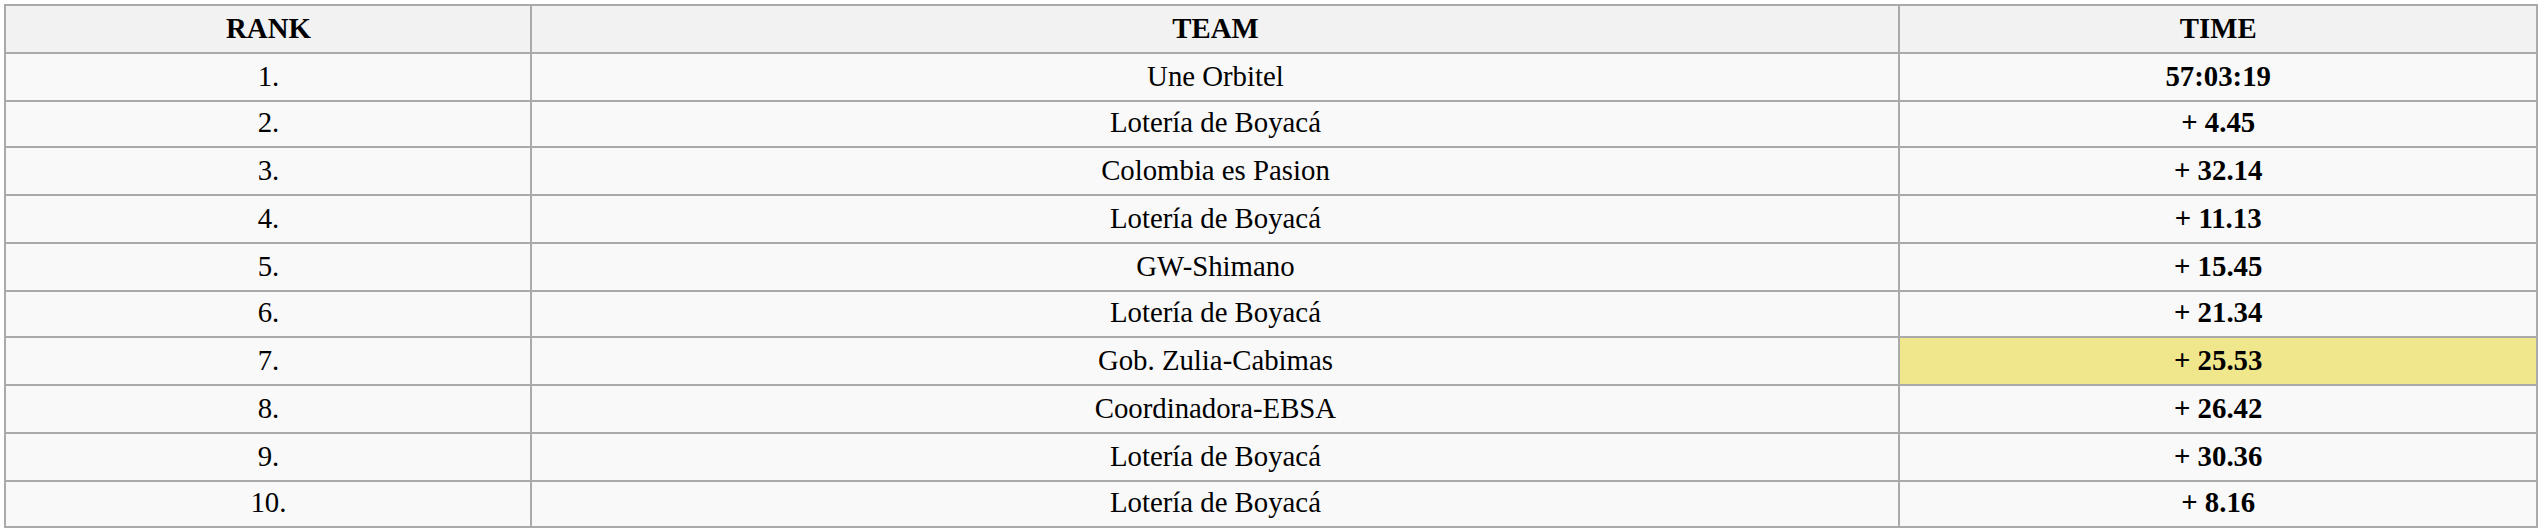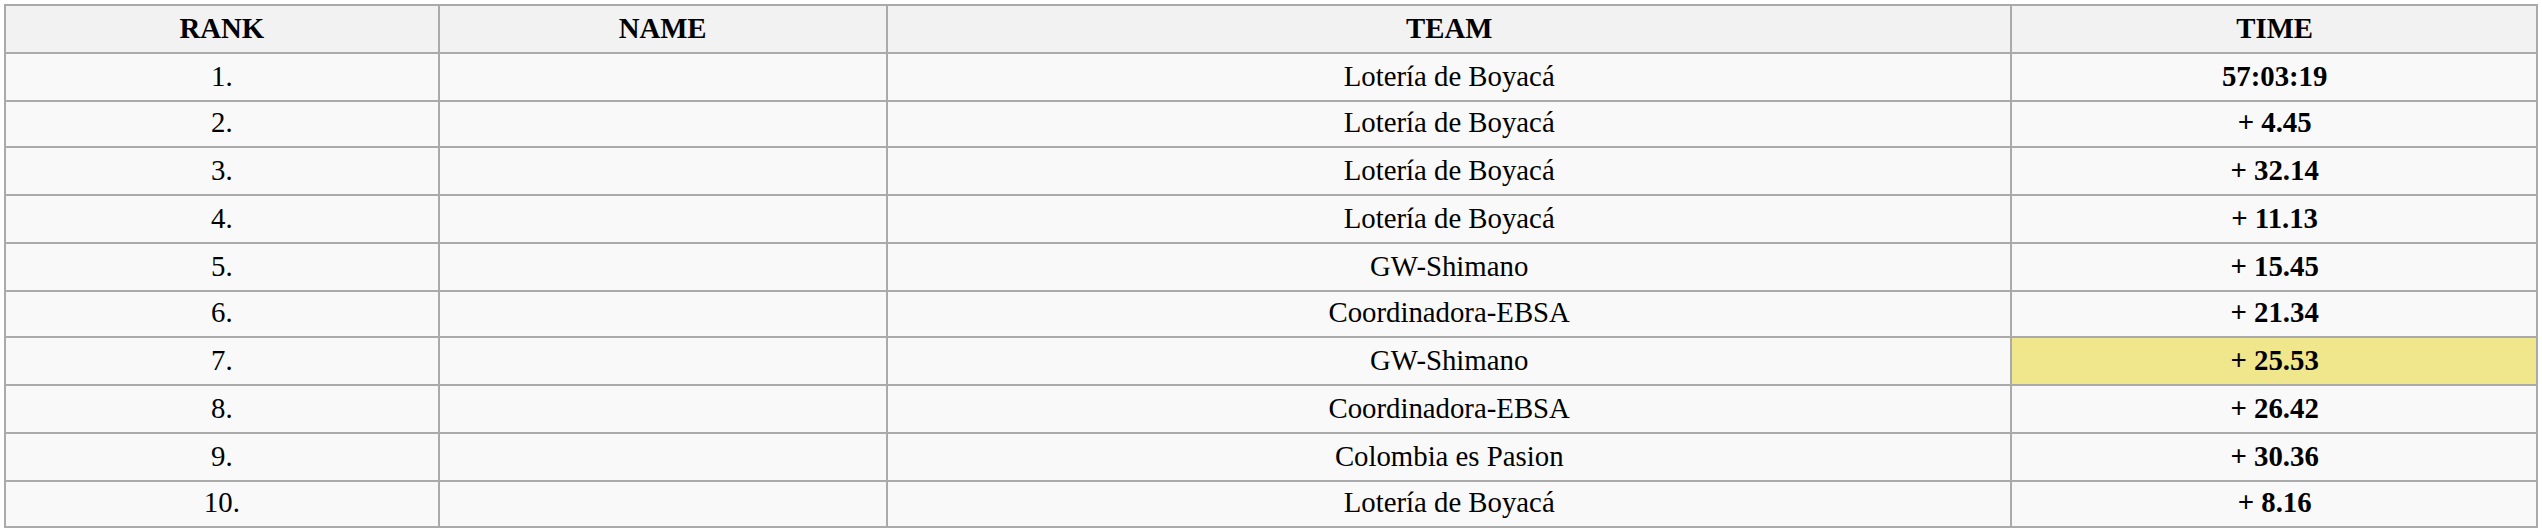+ column: NAME
1. | TEAM: Une Orbitel -> Lotería de Boyacá
3. | TEAM: Colombia es Pasion -> Lotería de Boyacá
6. | TEAM: Lotería de Boyacá -> Coordinadora-EBSA
7. | TEAM: Gob. Zulia-Cabimas -> GW-Shimano
9. | TEAM: Lotería de Boyacá -> Colombia es Pasion
